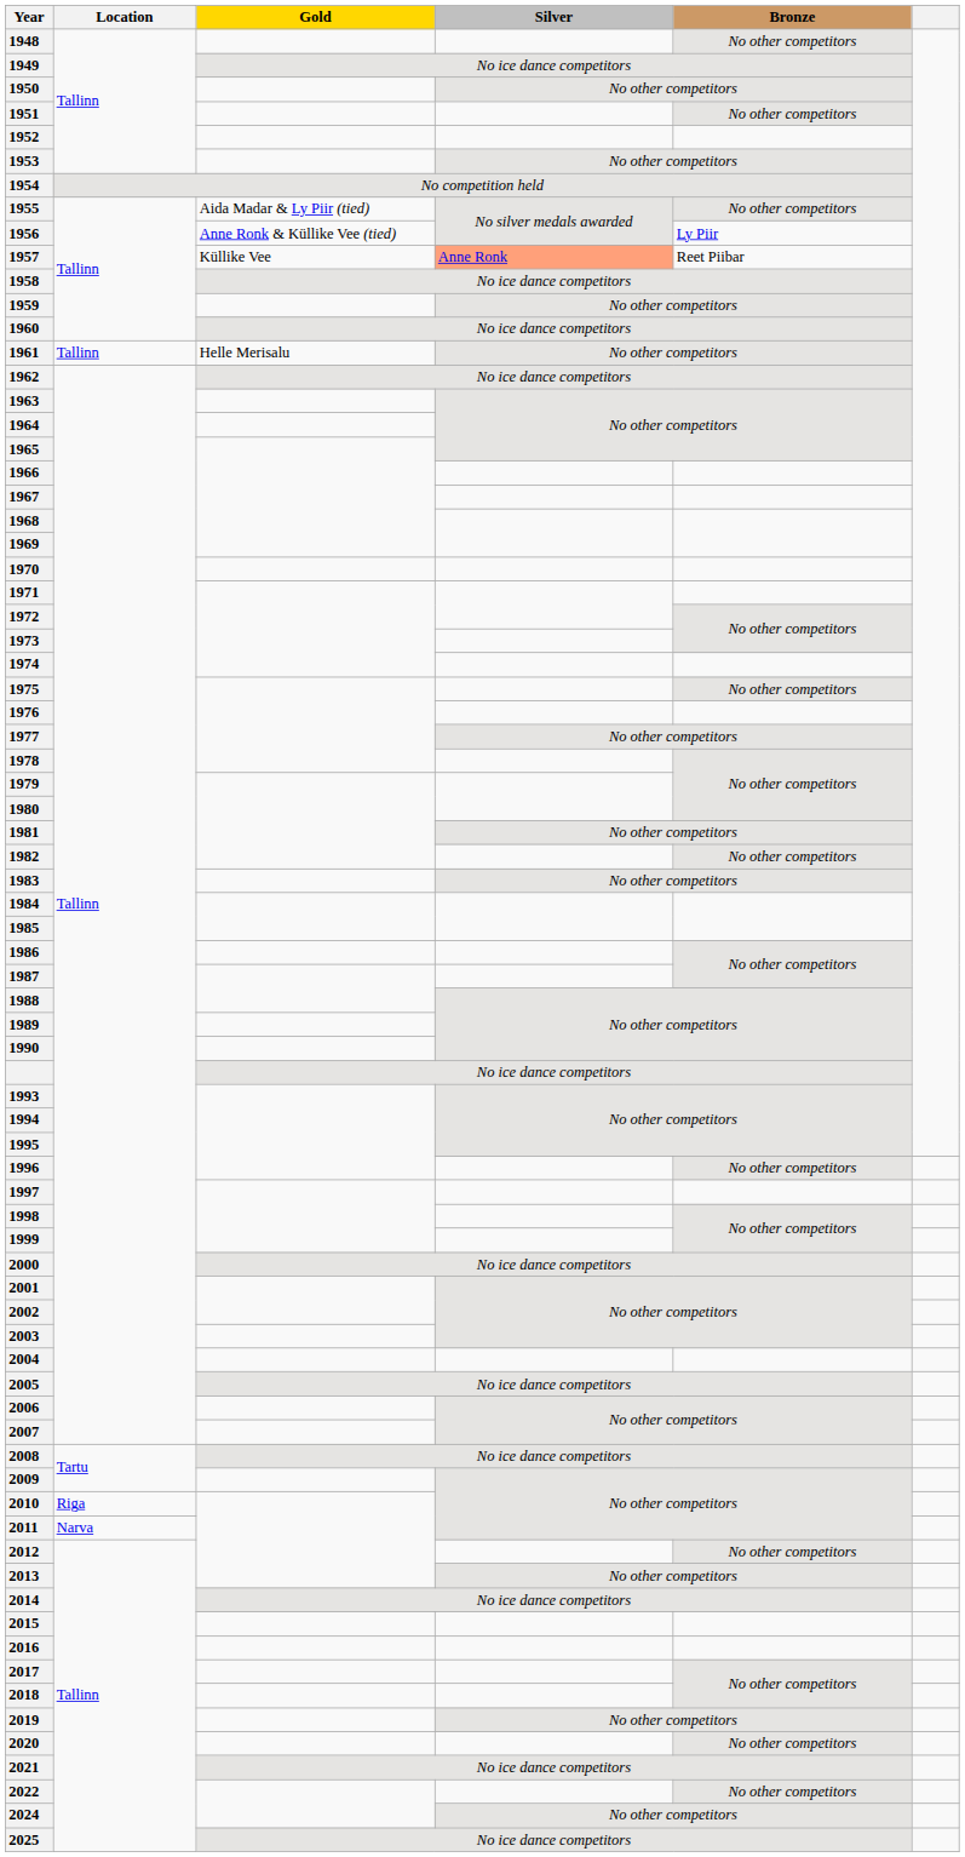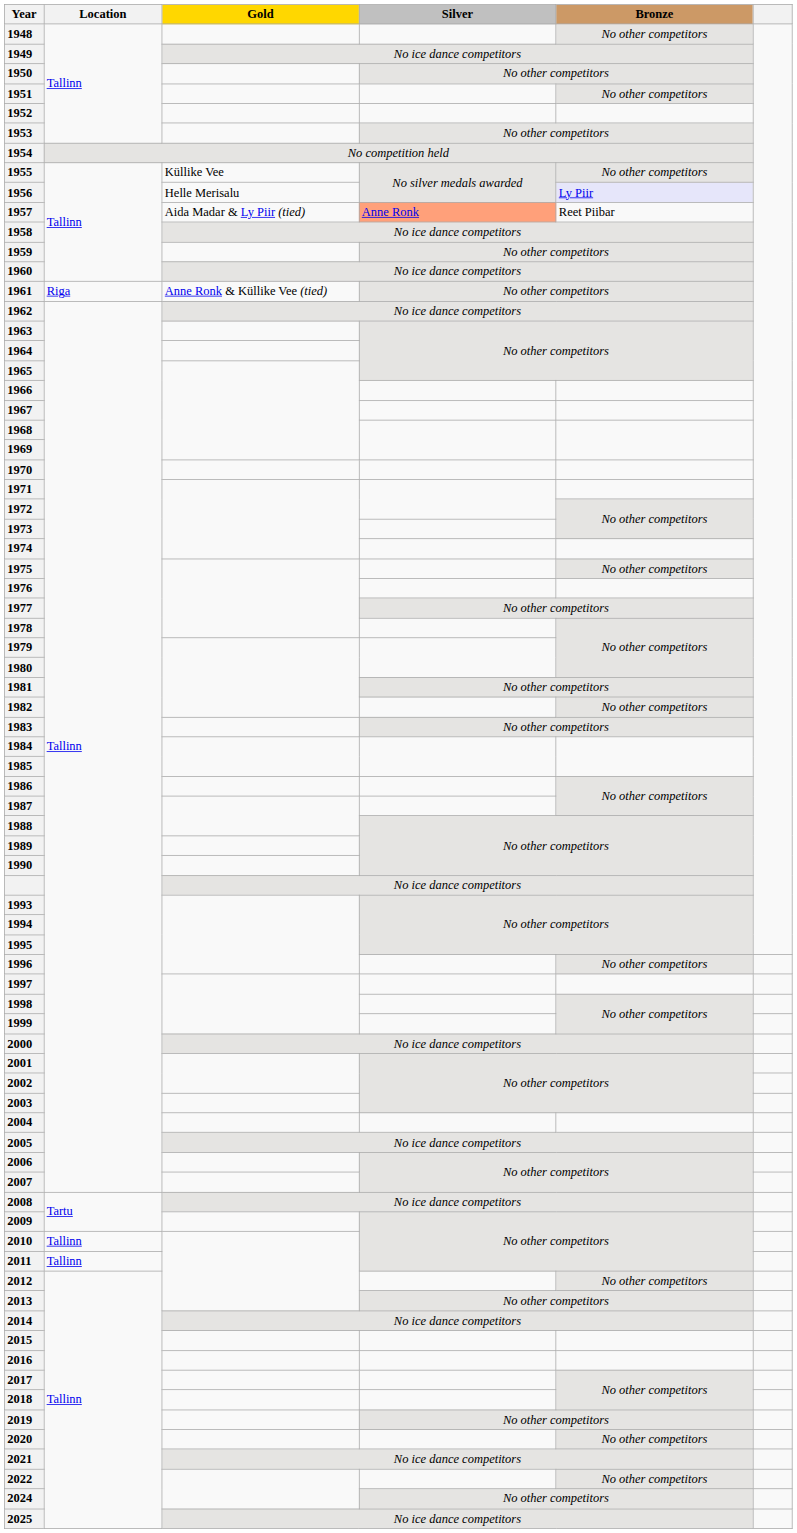1955 | Gold: Aida Madar & Ly Piir (tied) -> Küllike Vee
1956 | Gold: Anne Ronk & Küllike Vee (tied) -> Helle Merisalu
1956 | Bronze: no background -> lavender background
1957 | Gold: Küllike Vee -> Aida Madar & Ly Piir (tied)
1961 | Location: Tallinn -> Riga
1961 | Gold: Helle Merisalu -> Anne Ronk & Küllike Vee (tied)
2010 | Location: Riga -> Tallinn
2011 | Location: Narva -> Tallinn
